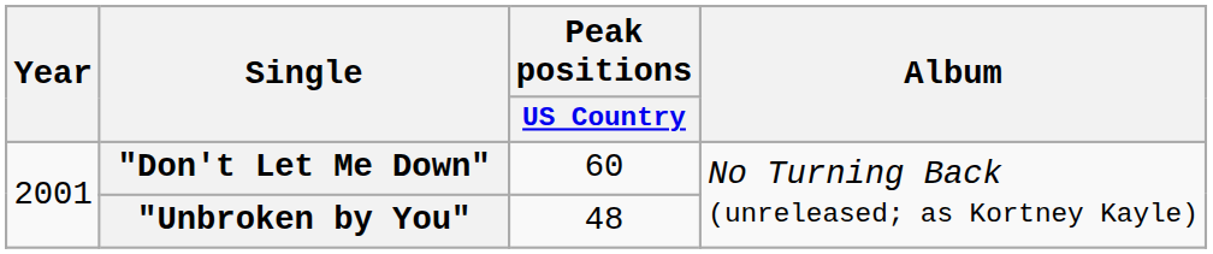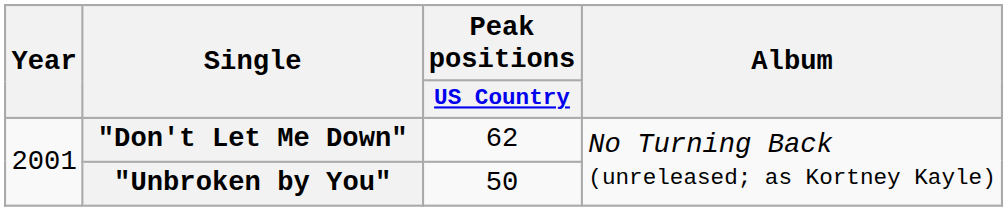"Don't Let Me Down" | Peak positions / US Country: 60 -> 62
"Unbroken by You" | Peak positions / US Country: 48 -> 50
